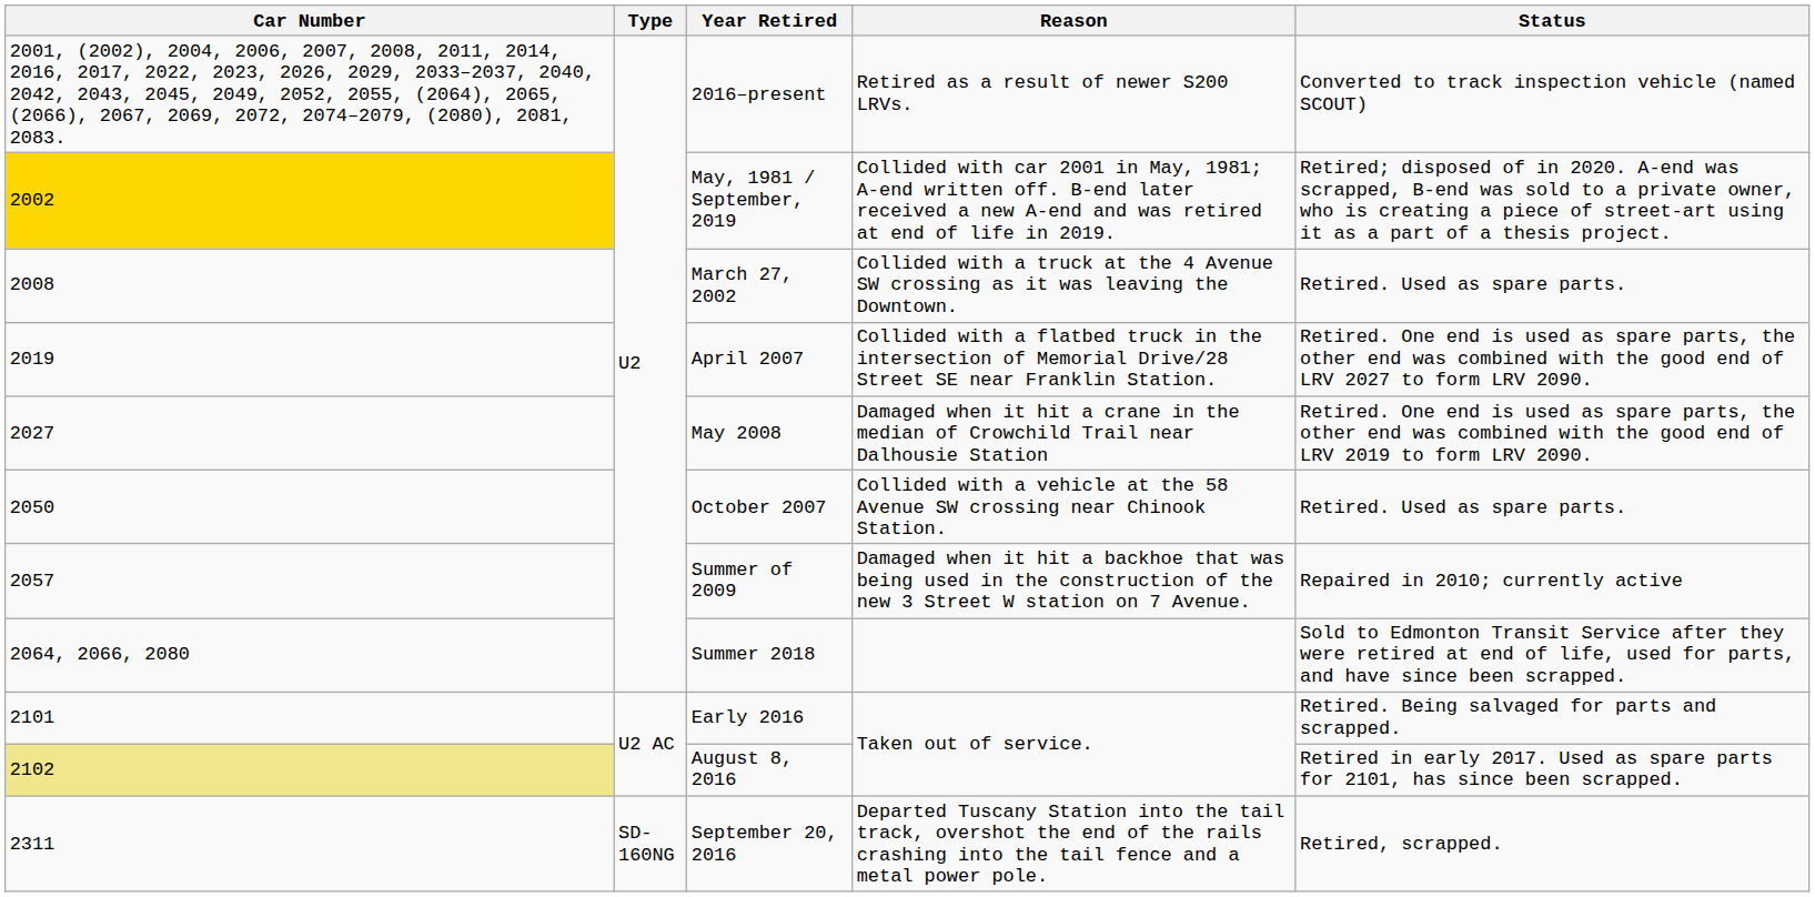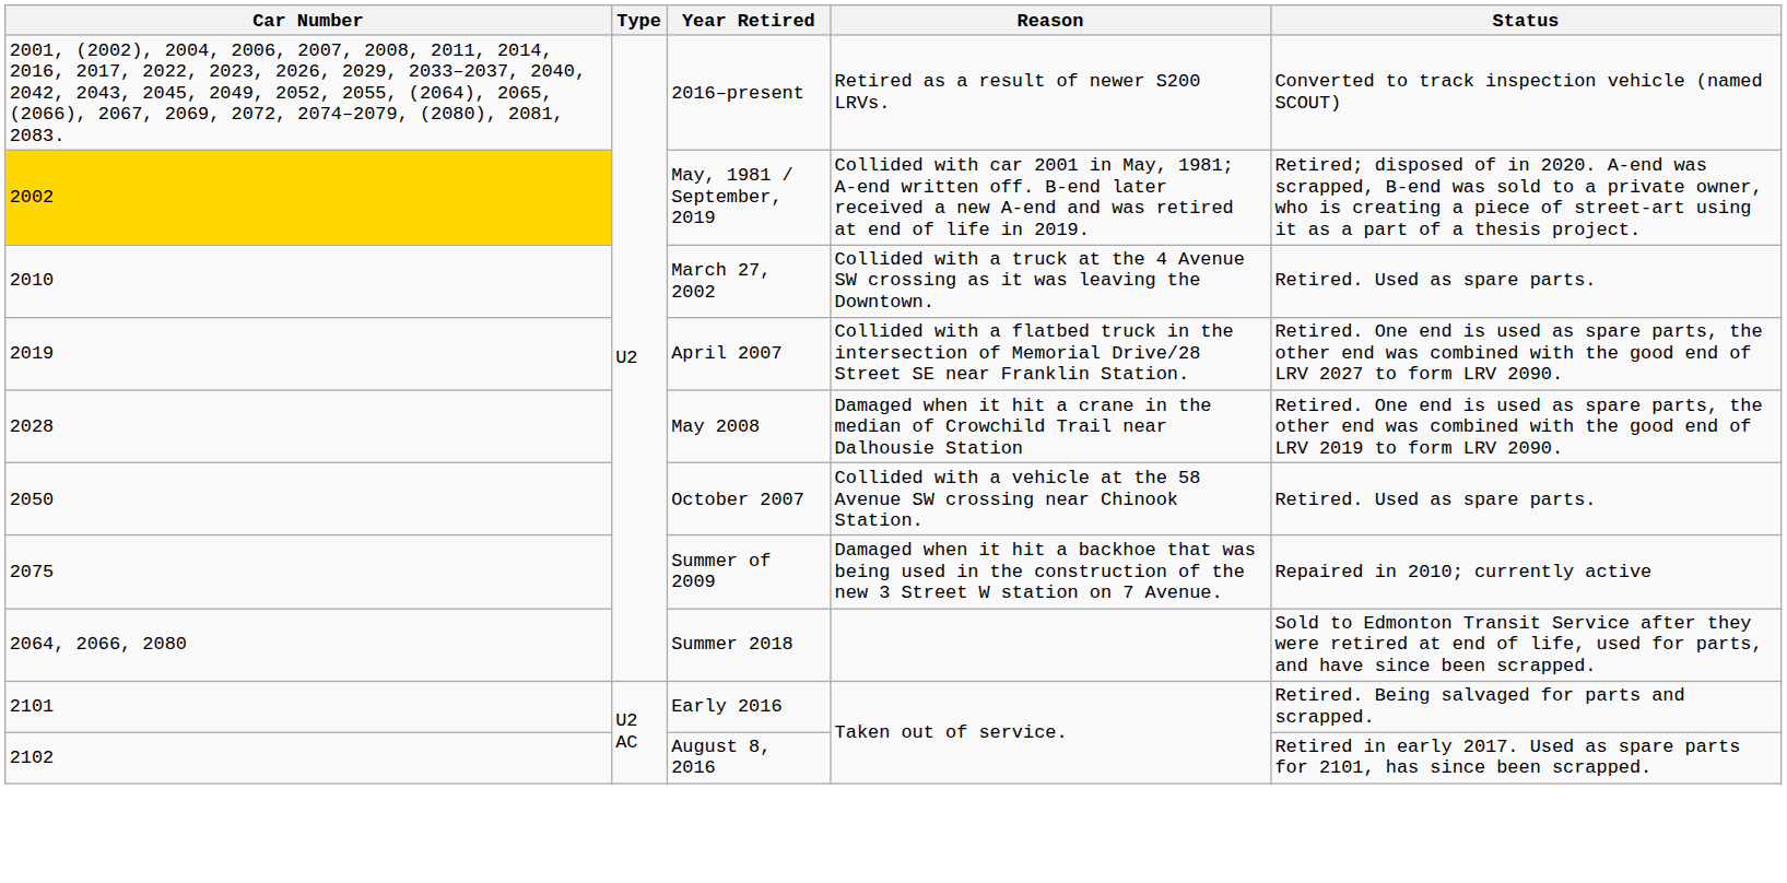March 27, 2002 | Car Number: 2008 -> 2010
May 2008 | Car Number: 2027 -> 2028
Summer of 2009 | Car Number: 2057 -> 2075
August 8, 2016 | Car Number: khaki background -> no background
- row: 2311 | SD-160NG | September 20, 2016 | Departed Tuscany Station into the tail track, overshot the end of the rails crashing into the tail fence and a metal power pole. | Retired, scrapped.
